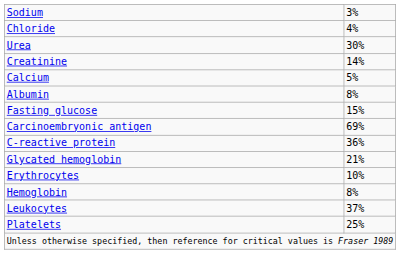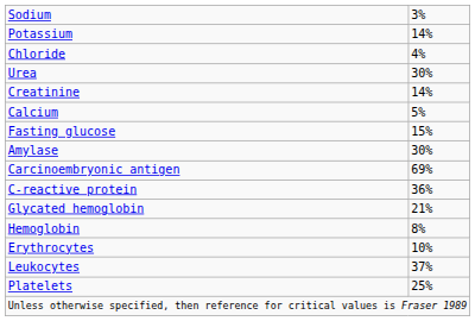+ row: Potassium | 14%
- row: Albumin | 8%
+ row: Amylase | 30%
rows swapped: Hemoglobin <-> Erythrocytes
